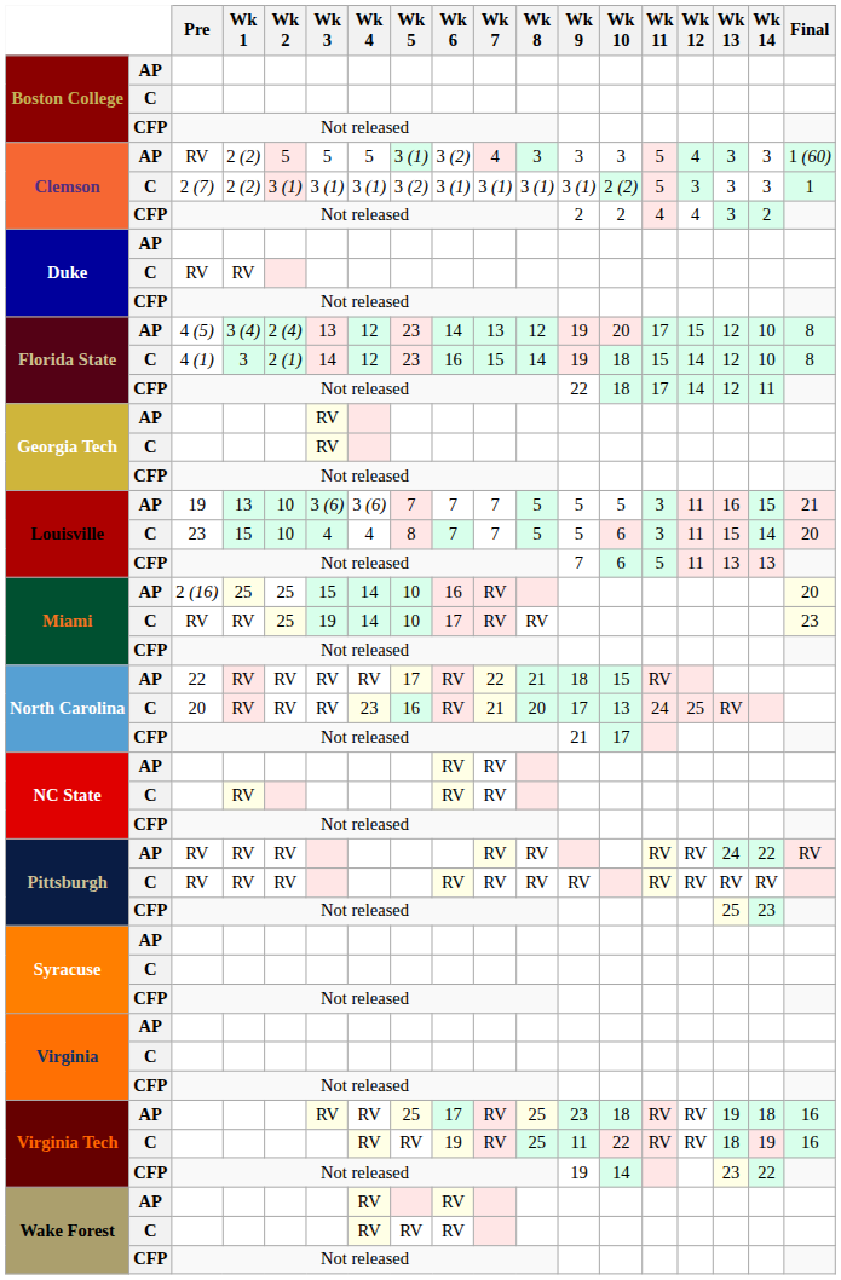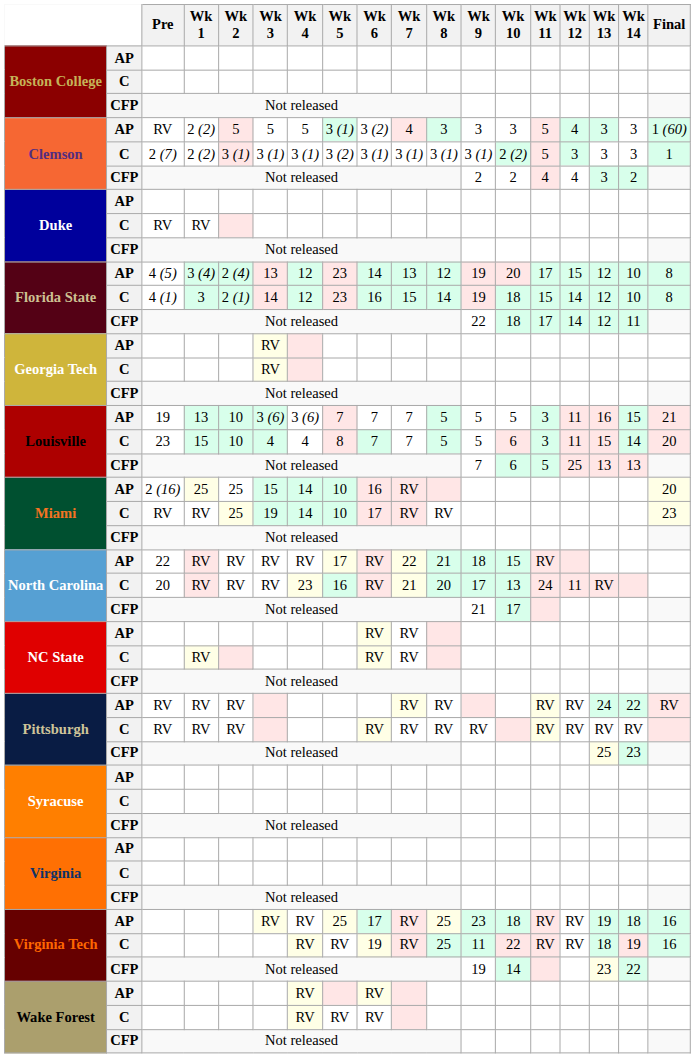Louisville / CFP | Wk 12: 11 -> 25
North Carolina / C | Wk 12: 25 -> 11
